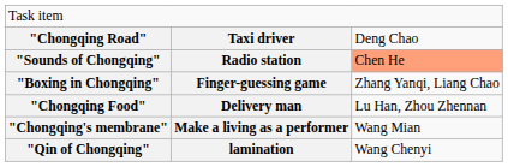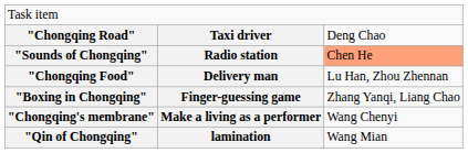rows swapped: "Chongqing Food" <-> "Boxing in Chongqing"
"Chongqing's membrane" | column 3: Wang Mian -> Wang Chenyi
"Qin of Chongqing" | column 3: Wang Chenyi -> Wang Mian
